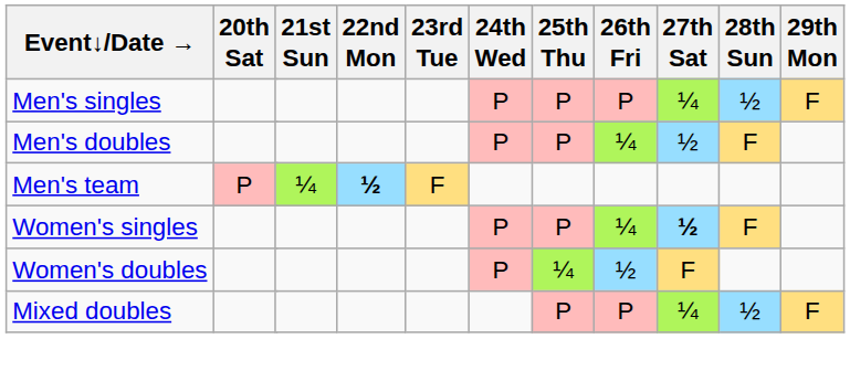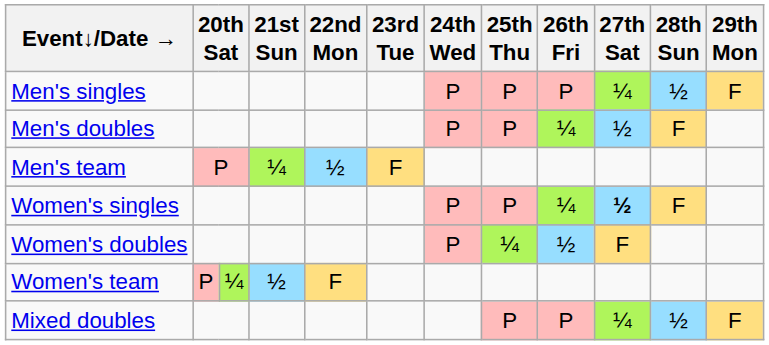Men's team | 22nd Mon: bold -> normal
+ row: Women's team | P | ¼ | ½ | F
